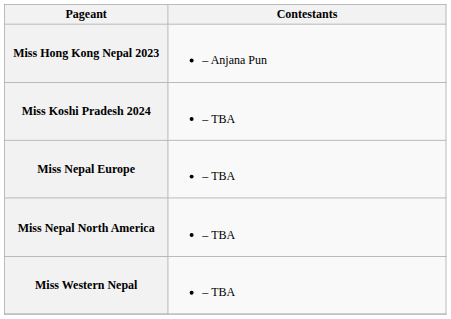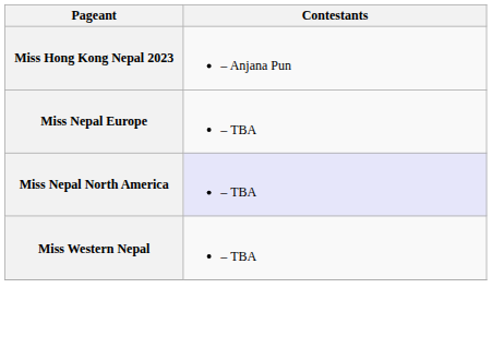- row: Miss Koshi Pradesh 2024 | – TBA
Miss Nepal North America | Contestants: no background -> lavender background
